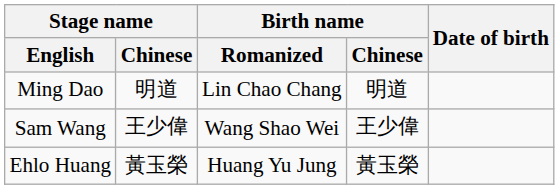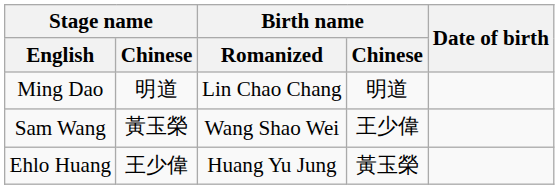Sam Wang | Stage name / Chinese: 王少偉 -> 黃玉榮
Ehlo Huang | Stage name / Chinese: 黃玉榮 -> 王少偉
